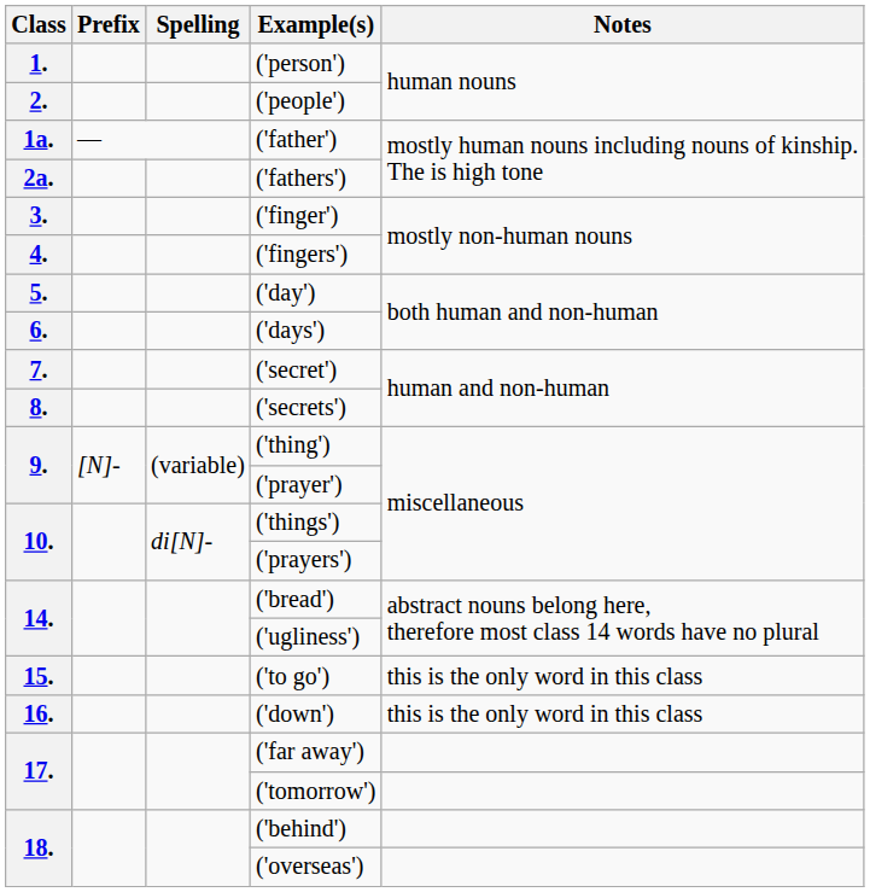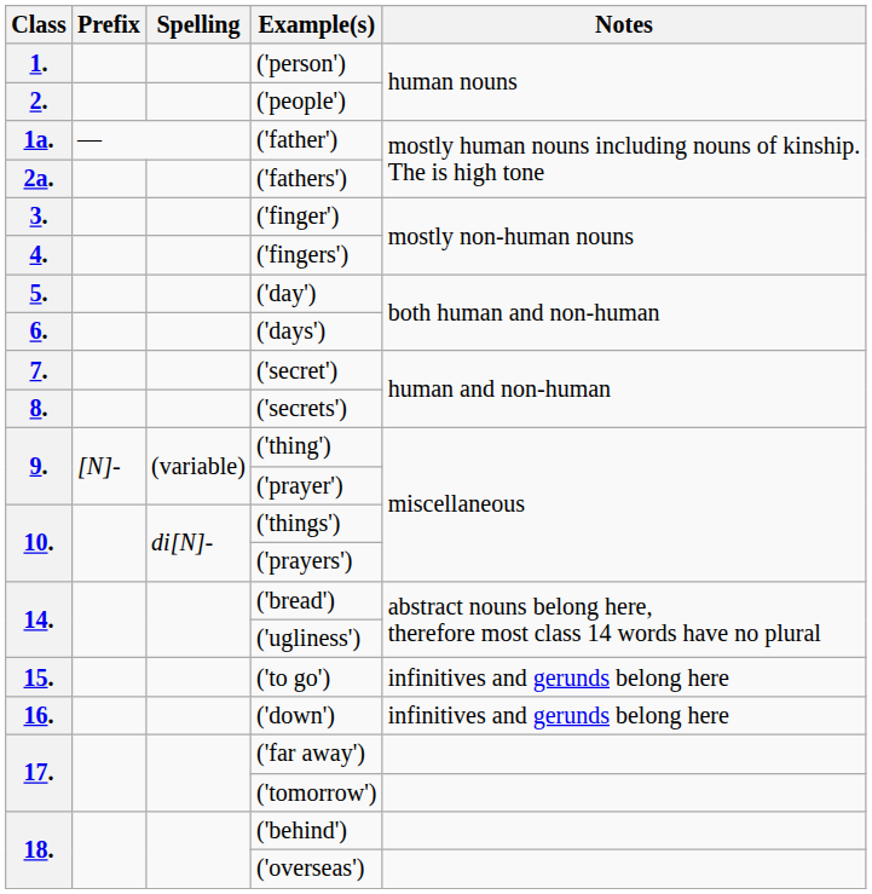('to go') | Notes: this is the only word in this class -> infinitives and gerunds belong here
('down') | Notes: this is the only word in this class -> infinitives and gerunds belong here
